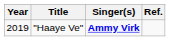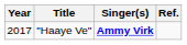"Haaye Ve" | Year: 2019 -> 2017
